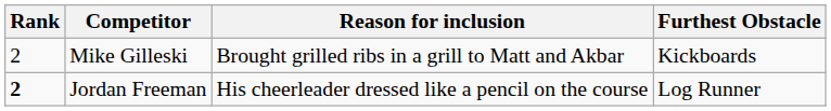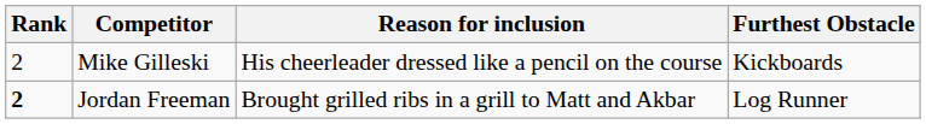Mike Gilleski | Reason for inclusion: Brought grilled ribs in a grill to Matt and Akbar -> His cheerleader dressed like a pencil on the course
Jordan Freeman | Reason for inclusion: His cheerleader dressed like a pencil on the course -> Brought grilled ribs in a grill to Matt and Akbar
